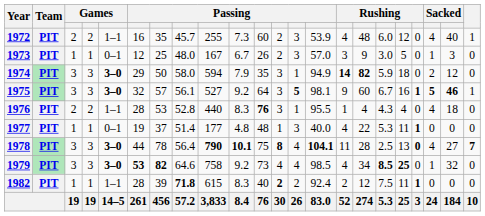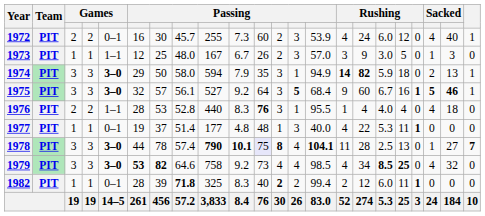1972 | column 5: 1–1 -> 0–1
1972 | column 7: 35 -> 30
1972 | column 16: 48 -> 24
1973 | column 5: 0–1 -> 1–1
1974 | column 21: 12 -> 13
1974 | column 22: 0 -> 1
1975 | column 14: 98.1 -> 68.4
1976 | column 17: 4.3 -> 4.0
1978 | column 8: 56.4 -> 57.4
1978 | column 11: no background -> lavender background
1978 | column 19: bold -> normal
1978 | column 20: 4 -> 1
1979 | column 20: 1 -> 4
1982 | column 5: 1–1 -> 0–1
1982 | column 9: 615 -> 325
1982 | column 14: 92.4 -> 99.4
1982 | column 17: 7.5 -> 6.0
